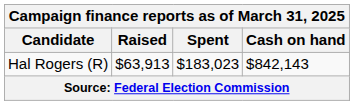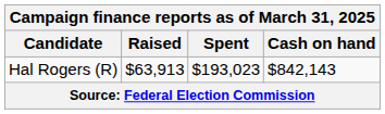Hal Rogers (R) | Spent: $183,023 -> $193,023
